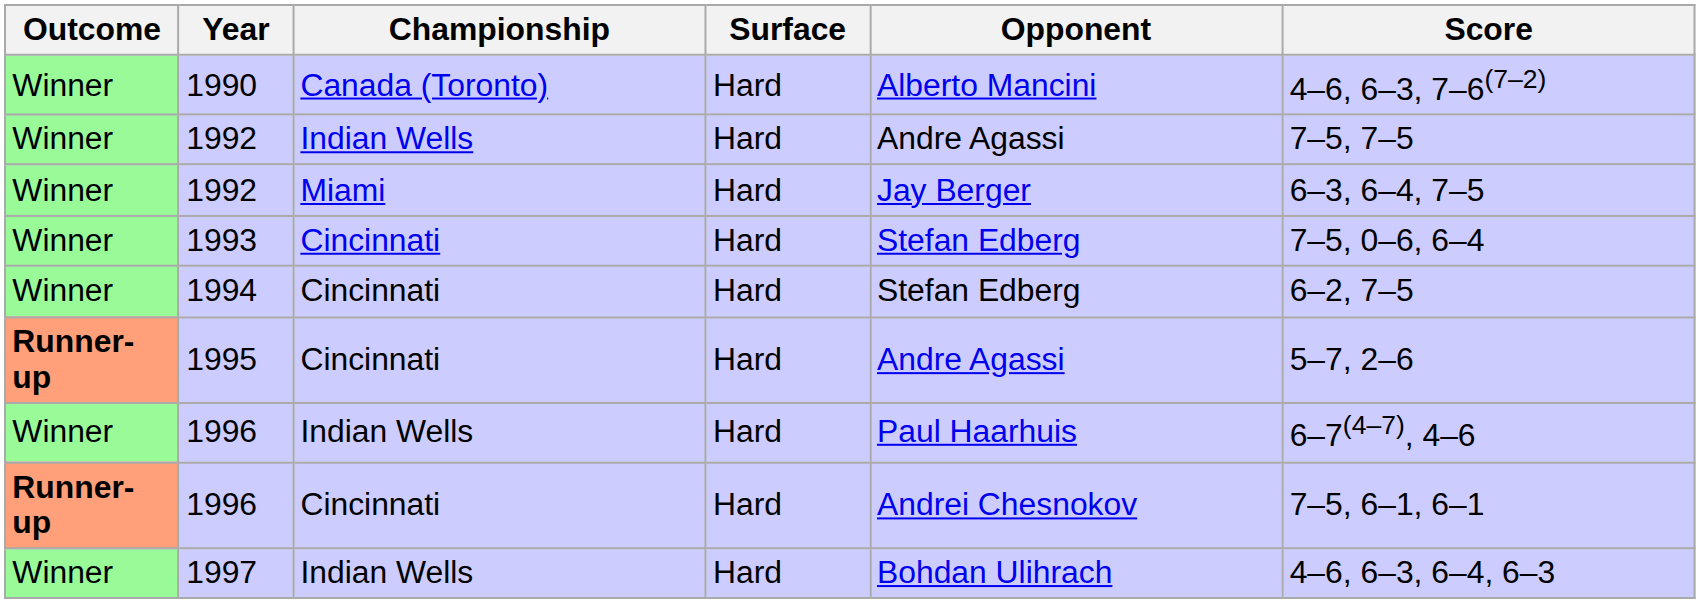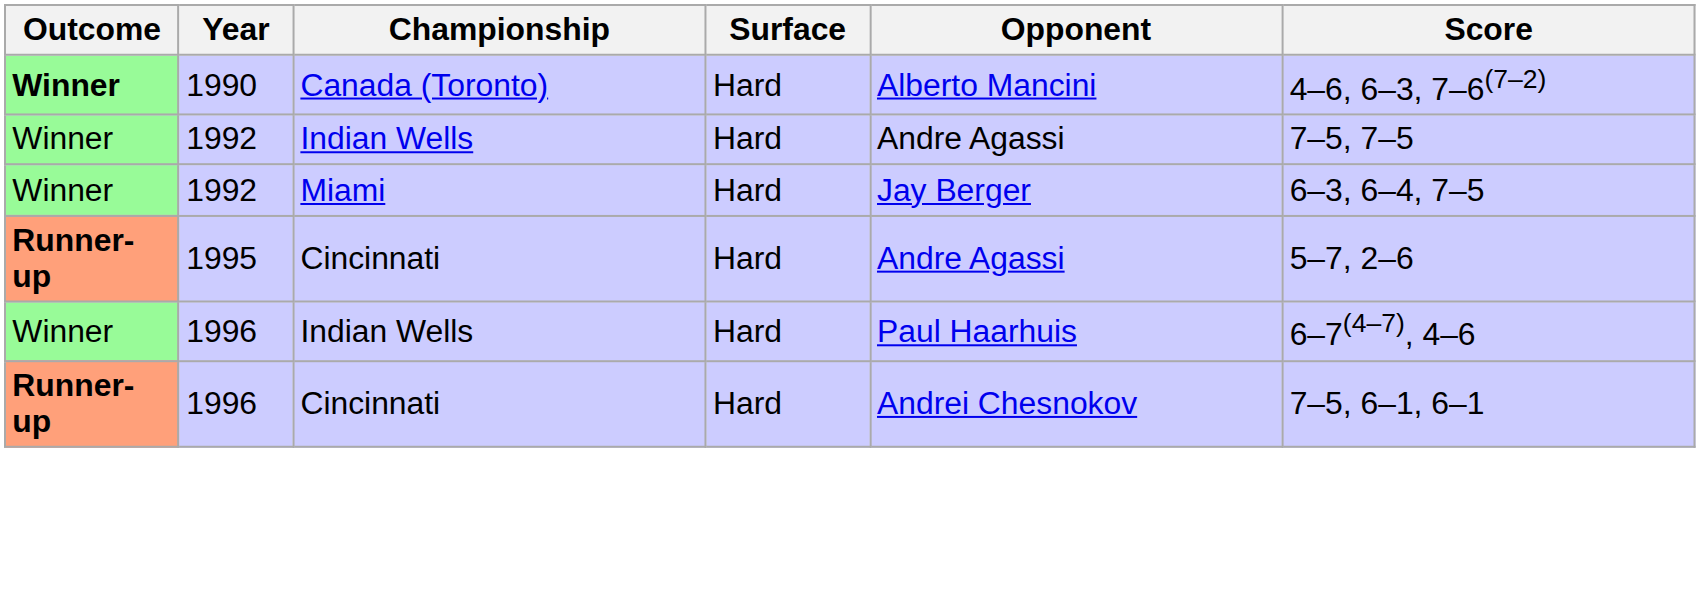1990 | Outcome: normal -> bold
- row: Winner | 1993 | Cincinnati | Hard | Stefan Edberg | 7–5, 0–6, 6–4
- row: Winner | 1994 | Cincinnati | Hard | Stefan Edberg | 6–2, 7–5
- row: Winner | 1997 | Indian Wells | Hard | Bohdan Ulihrach | 4–6, 6–3, 6–4, 6–3
